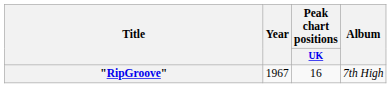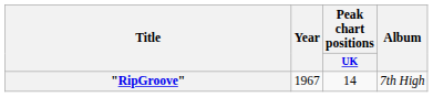"RipGroove" | Peak chart positions / UK: 16 -> 14
